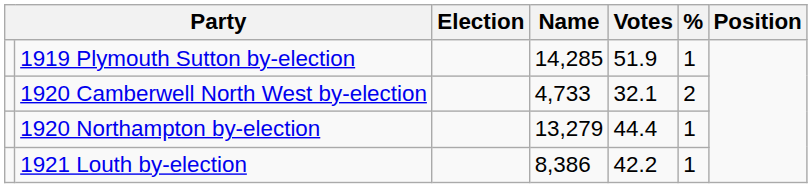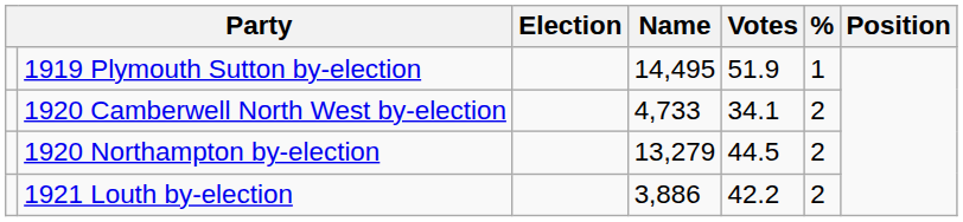1919 Plymouth Sutton by-election | Name: 14,285 -> 14,495
1920 Camberwell North West by-election | Votes: 32.1 -> 34.1
1920 Northampton by-election | Votes: 44.4 -> 44.5
1920 Northampton by-election | %: 1 -> 2
1921 Louth by-election | Name: 8,386 -> 3,886
1921 Louth by-election | %: 1 -> 2
